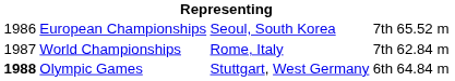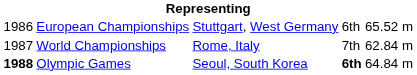European Championships | column 3: Seoul, South Korea -> Stuttgart, West Germany
European Championships | column 4: 7th -> 6th
Olympic Games | column 3: Stuttgart, West Germany -> Seoul, South Korea
Olympic Games | column 4: normal -> bold
